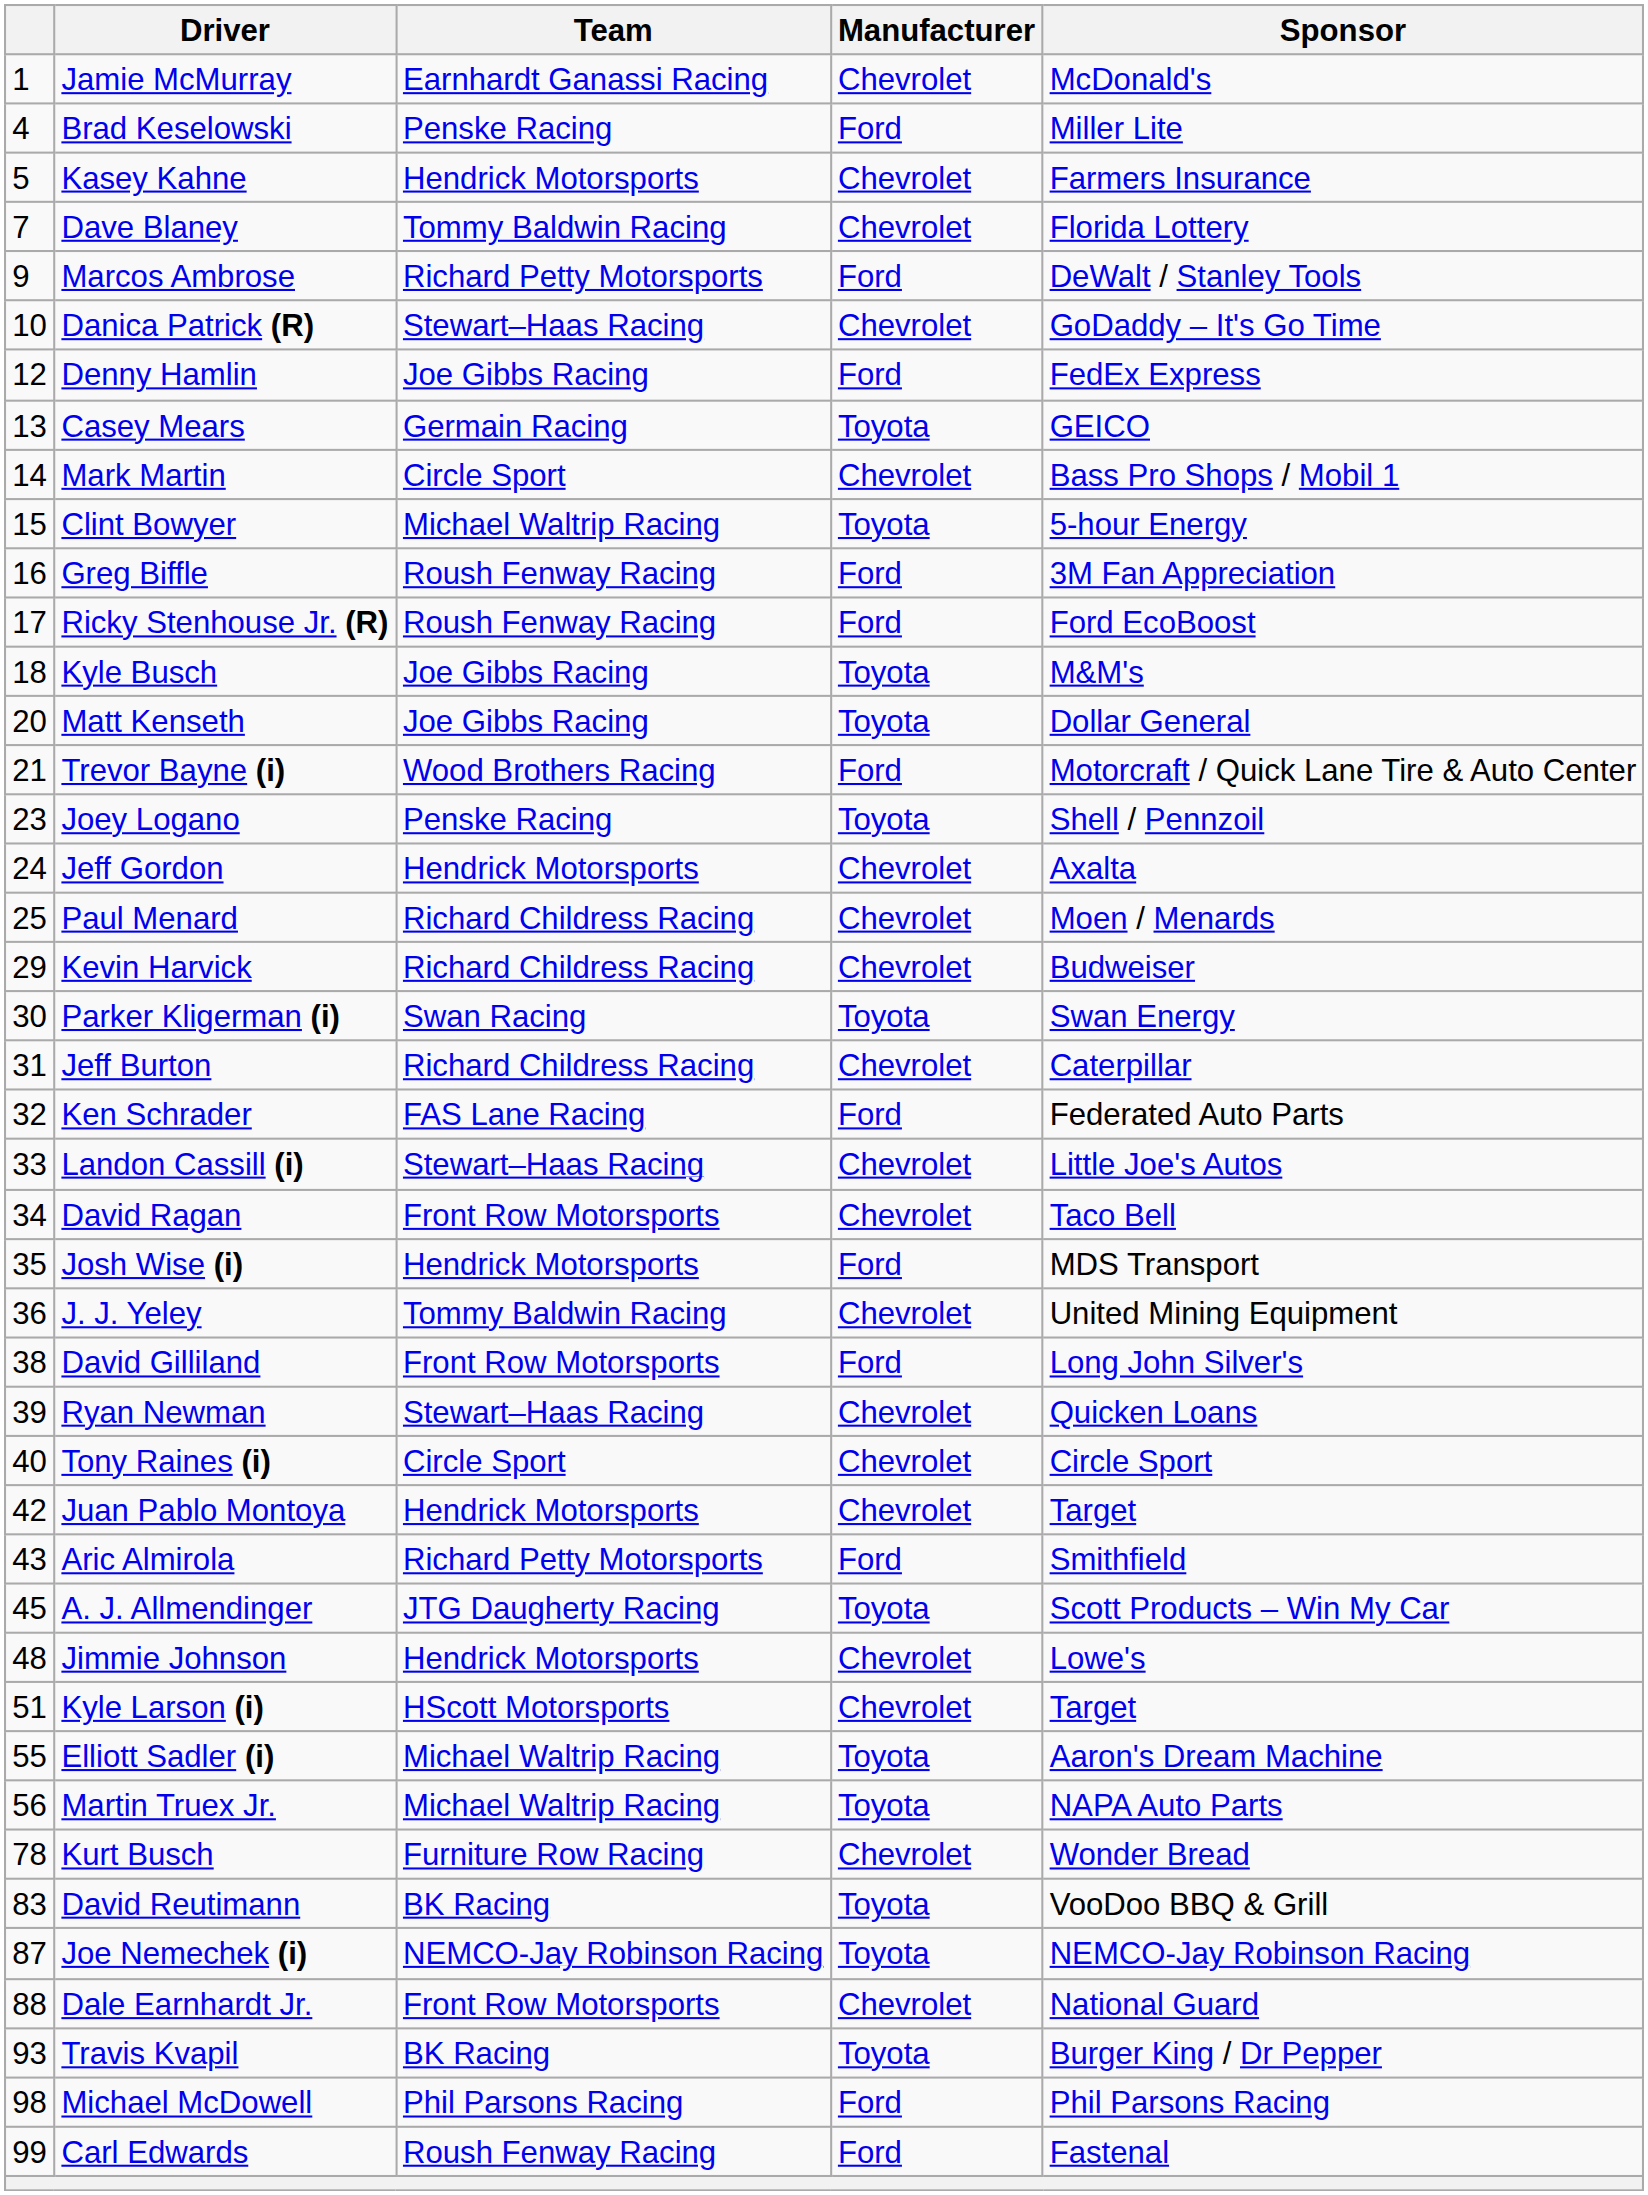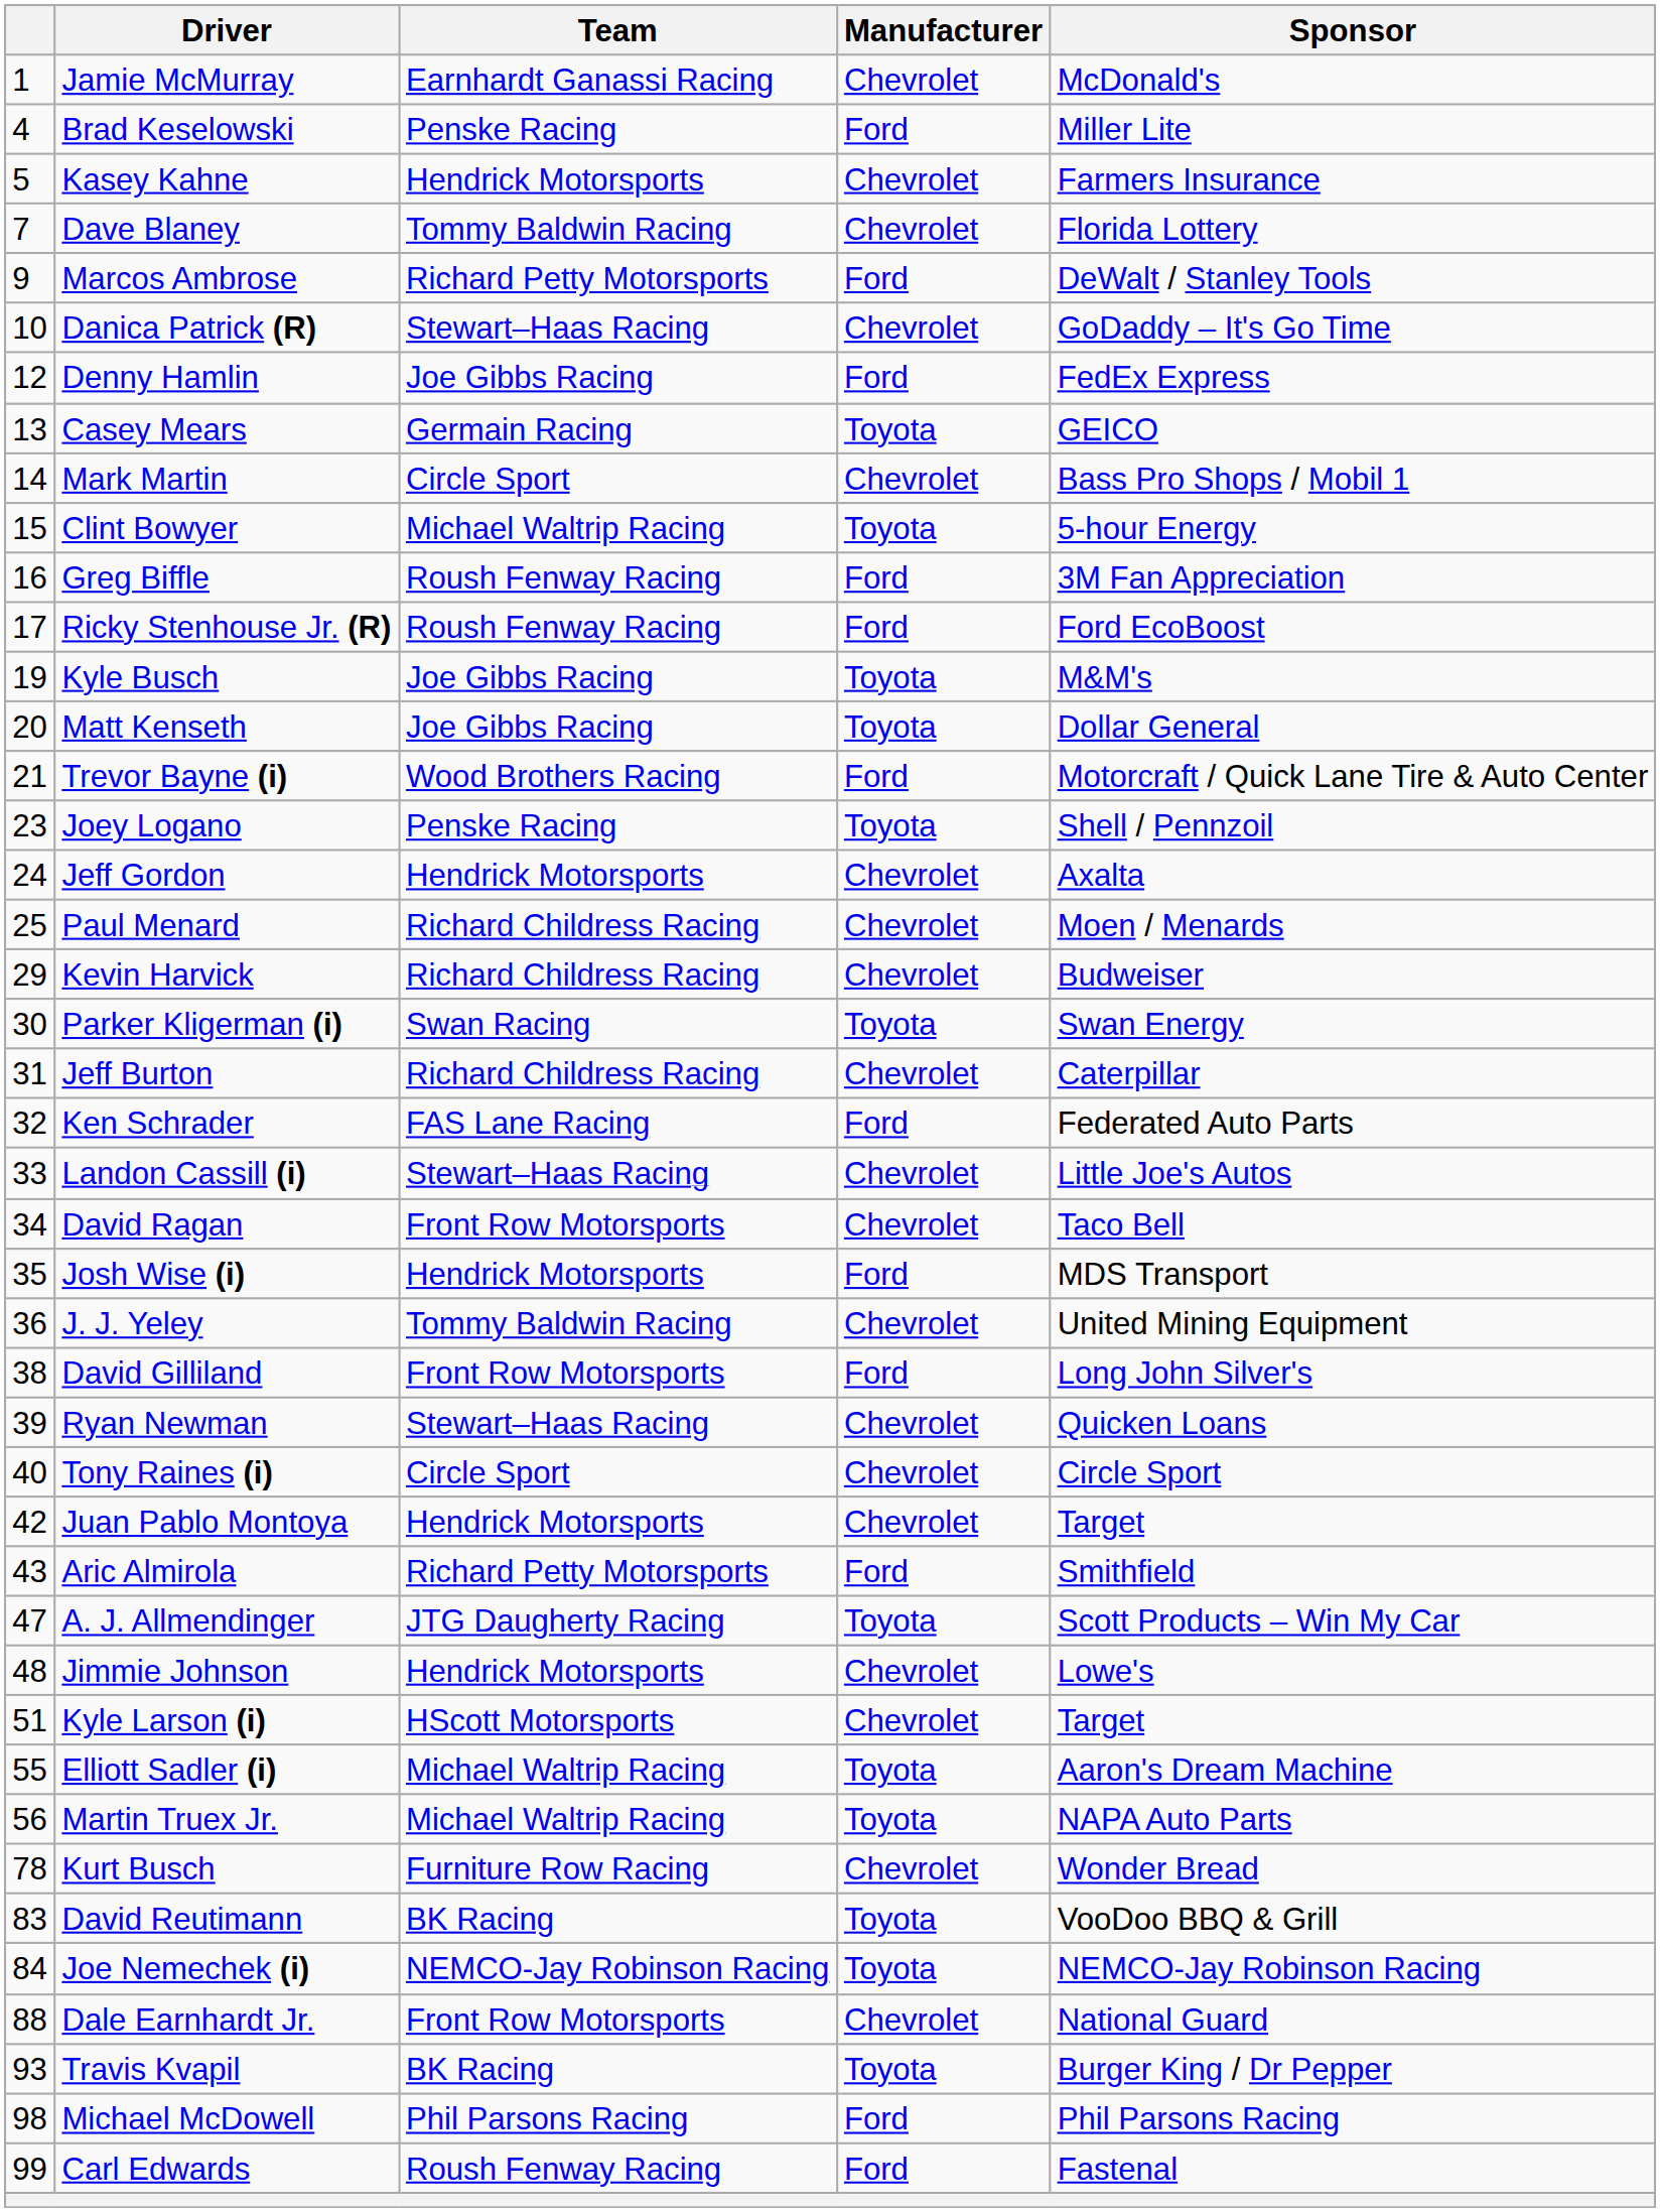Kyle Busch | column 1: 18 -> 19
A. J. Allmendinger | column 1: 45 -> 47
Joe Nemechek (i) | column 1: 87 -> 84
